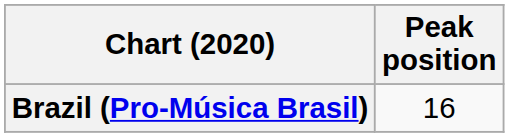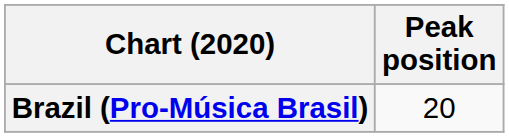Brazil (Pro-Música Brasil) | Peak position: 16 -> 20
